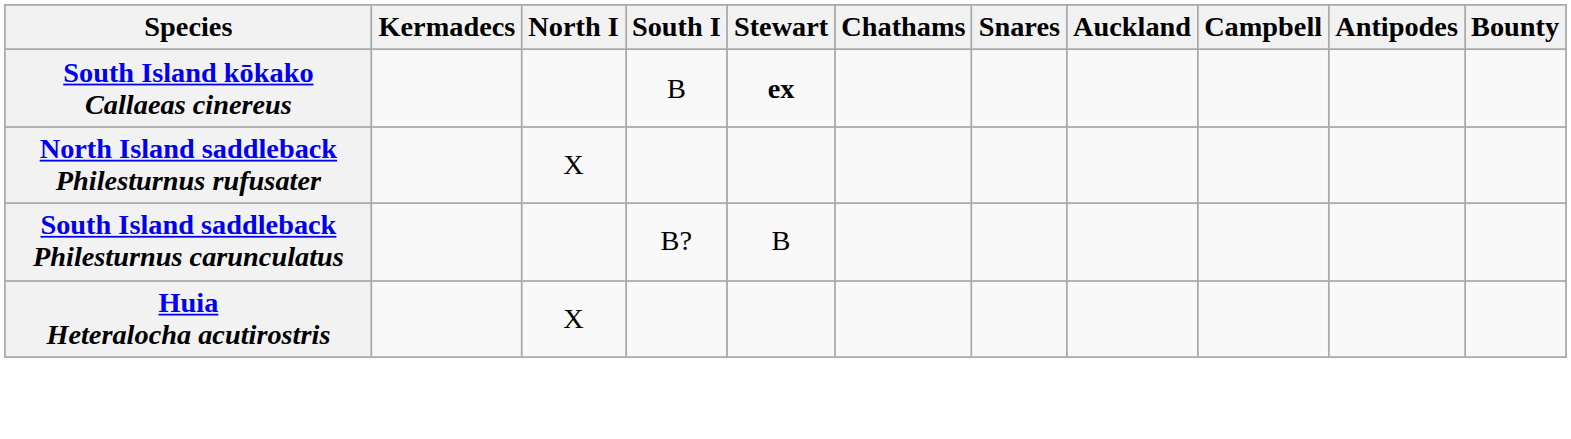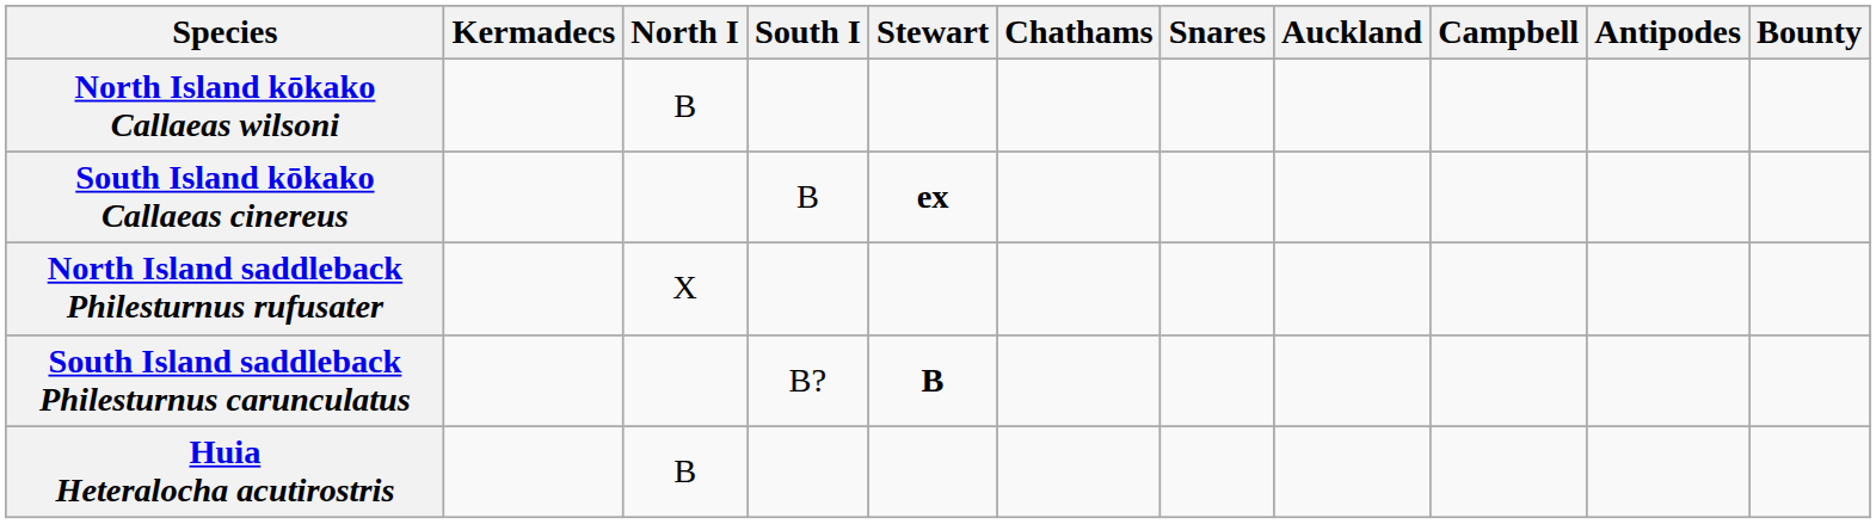+ row: North Island kōkako Callaeas wilsoni | B
South Island saddleback Philesturnus carunculatus | Stewart: normal -> bold
Huia Heteralocha acutirostris | North I: X -> B
